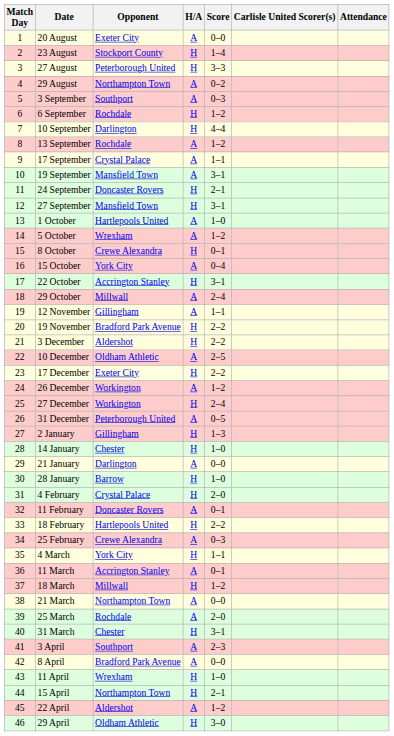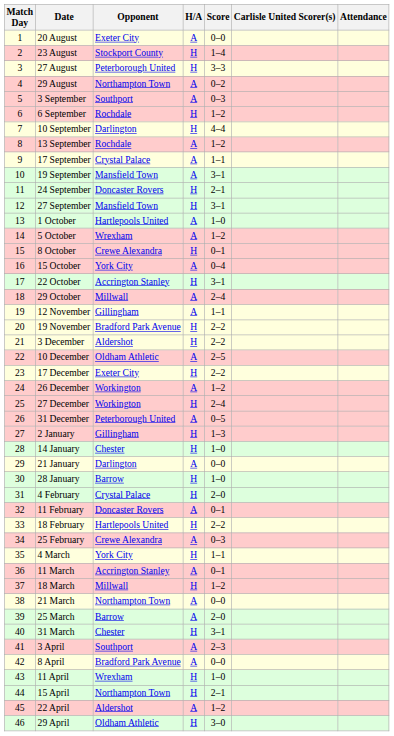25 March | Opponent: Rochdale -> Barrow
